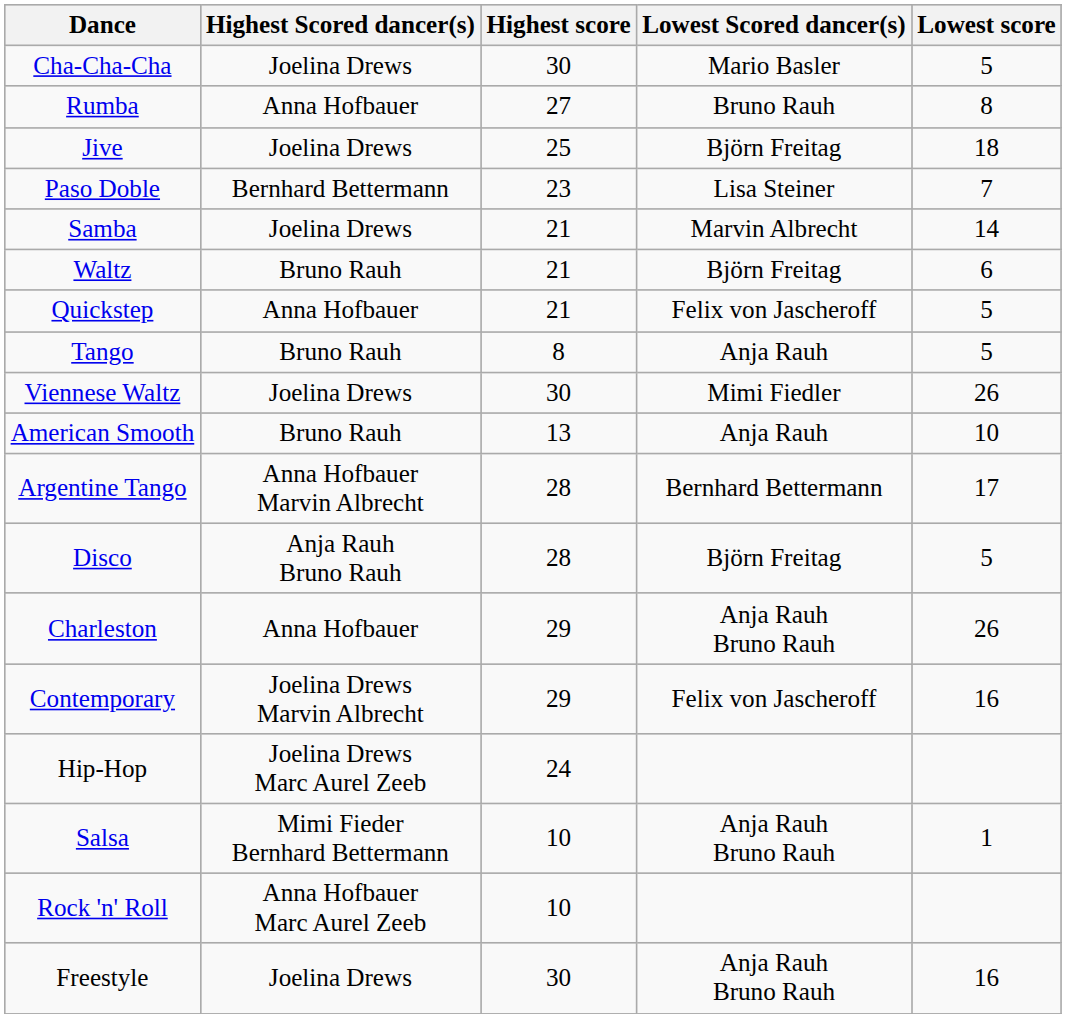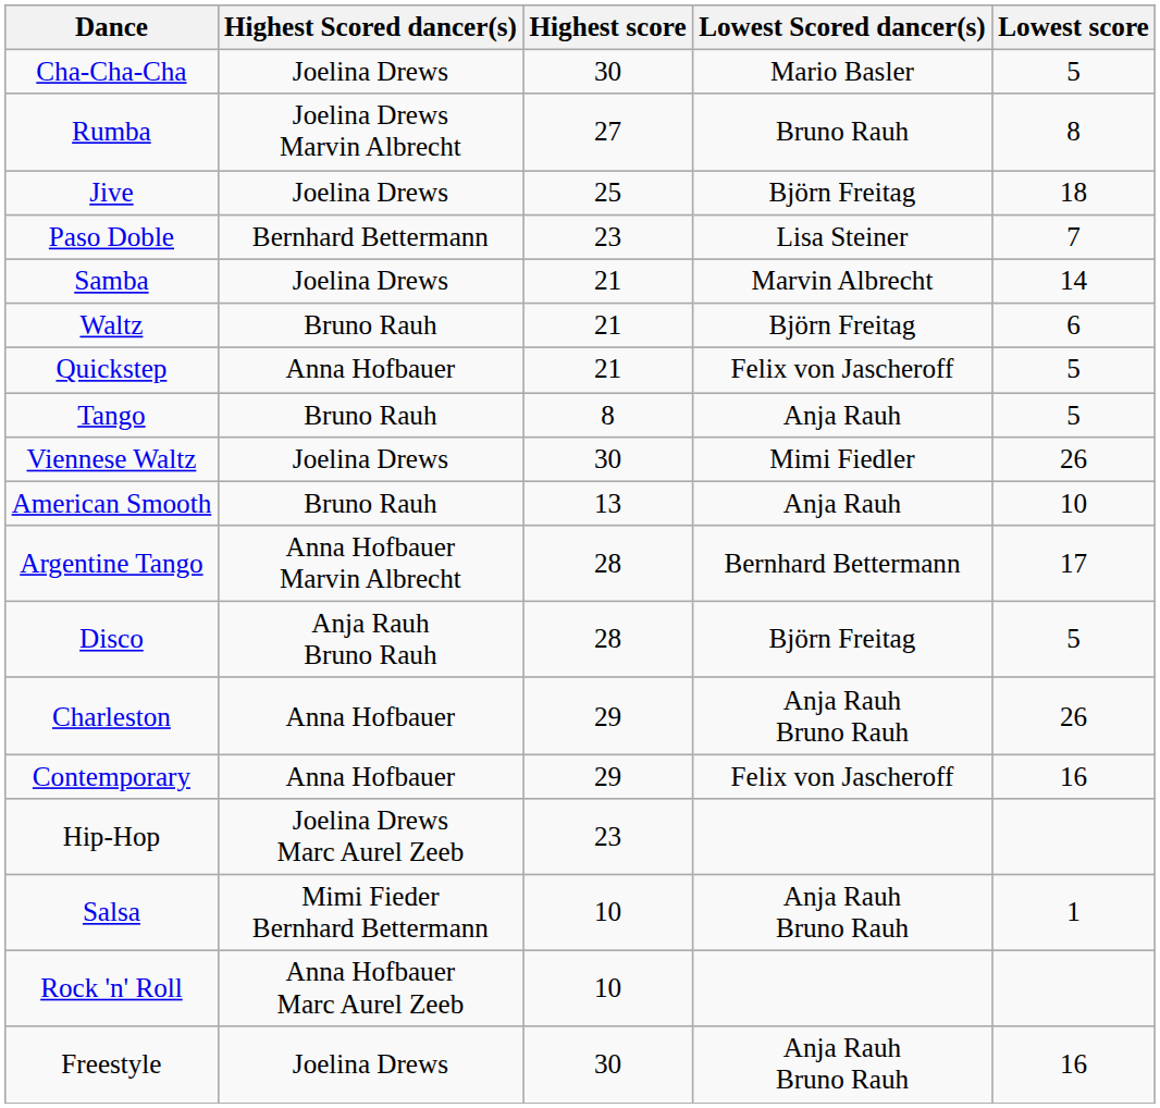Rumba | Highest Scored dancer(s): Anna Hofbauer -> Joelina Drews Marvin Albrecht
Contemporary | Highest Scored dancer(s): Joelina Drews Marvin Albrecht -> Anna Hofbauer
Hip-Hop | Highest score: 24 -> 23
